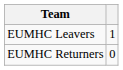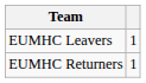EUMHC Returners | column 2: 0 -> 1
